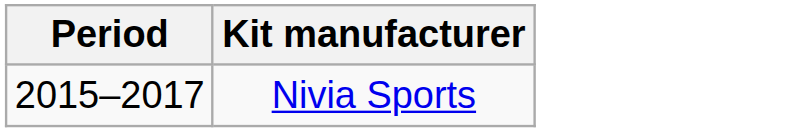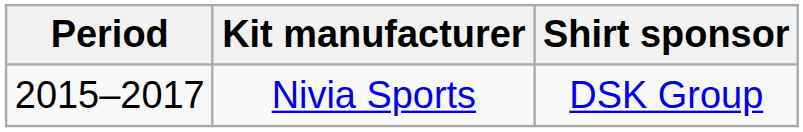+ column: Shirt sponsor | DSK Group
